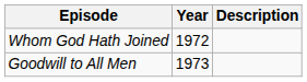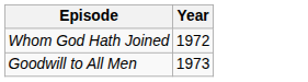- column: Description
